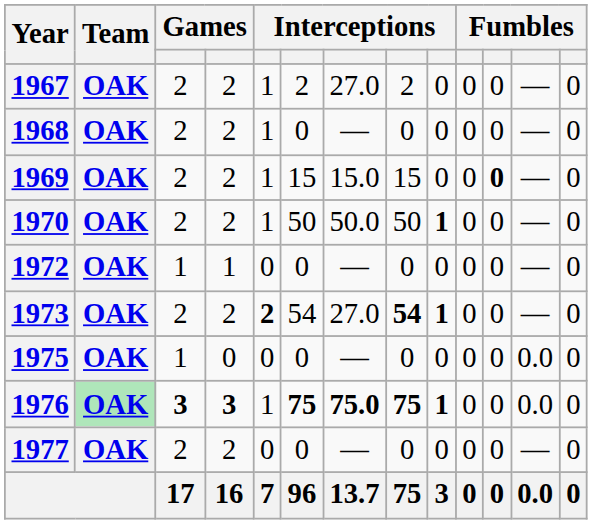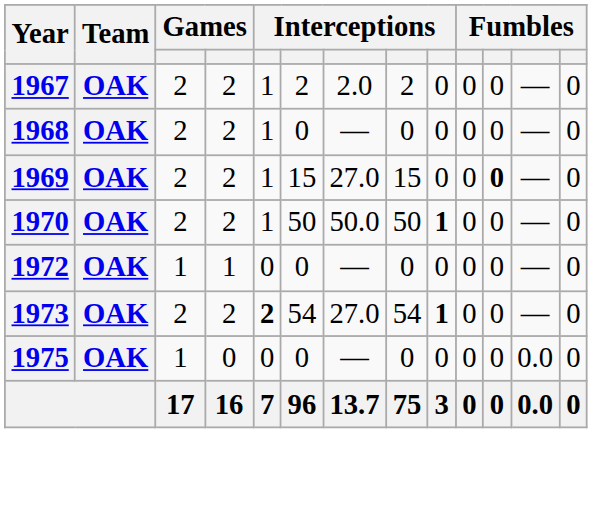1967 | column 7: 27.0 -> 2.0
1969 | column 7: 15.0 -> 27.0
1973 | column 8: bold -> normal
- row: 1976 | OAK | 3 | 3 | 1 | 75 | 75.0 | 75 | 1 | 0 | 0 | 0.0 | 0
- row: 1977 | OAK | 2 | 2 | 0 | 0 | — | 0 | 0 | 0 | 0 | — | 0
